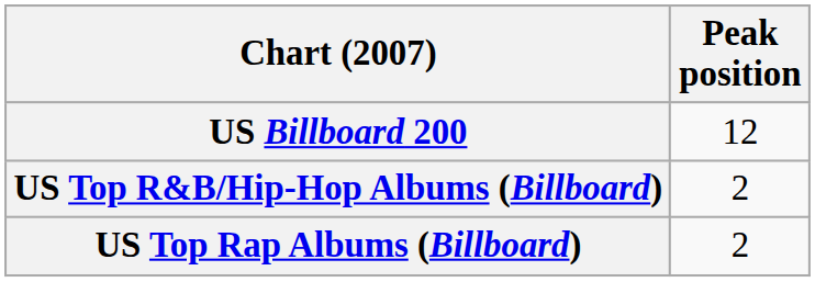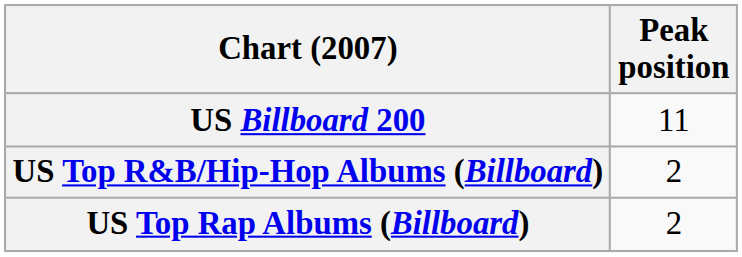US Billboard 200 | Peak position: 12 -> 11
